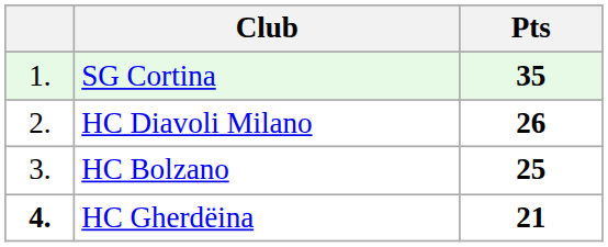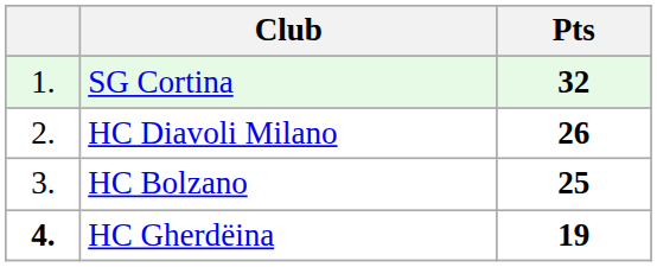SG Cortina | Pts: 35 -> 32
HC Gherdëina | Pts: 21 -> 19
